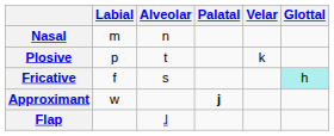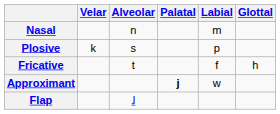columns swapped: Labial <-> Velar
Plosive | Alveolar: t -> s
Fricative | Alveolar: s -> t
Fricative | Glottal: paleturquoise background -> no background
